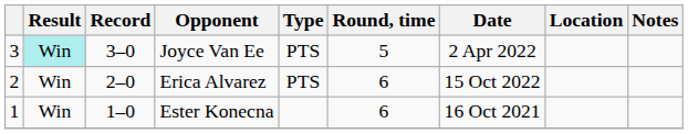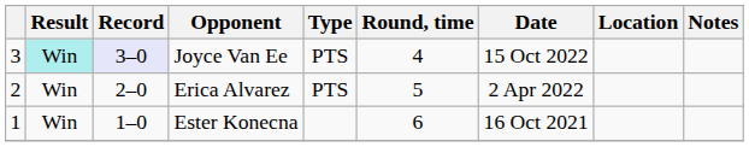Joyce Van Ee | Record: no background -> lavender background
Joyce Van Ee | Round, time: 5 -> 4
Joyce Van Ee | Date: 2 Apr 2022 -> 15 Oct 2022
Erica Alvarez | Round, time: 6 -> 5
Erica Alvarez | Date: 15 Oct 2022 -> 2 Apr 2022
